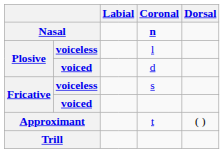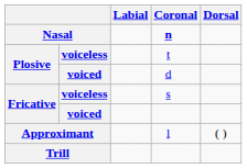Plosive / voiceless | column 5: l -> t
Approximant | column 5: t -> l
